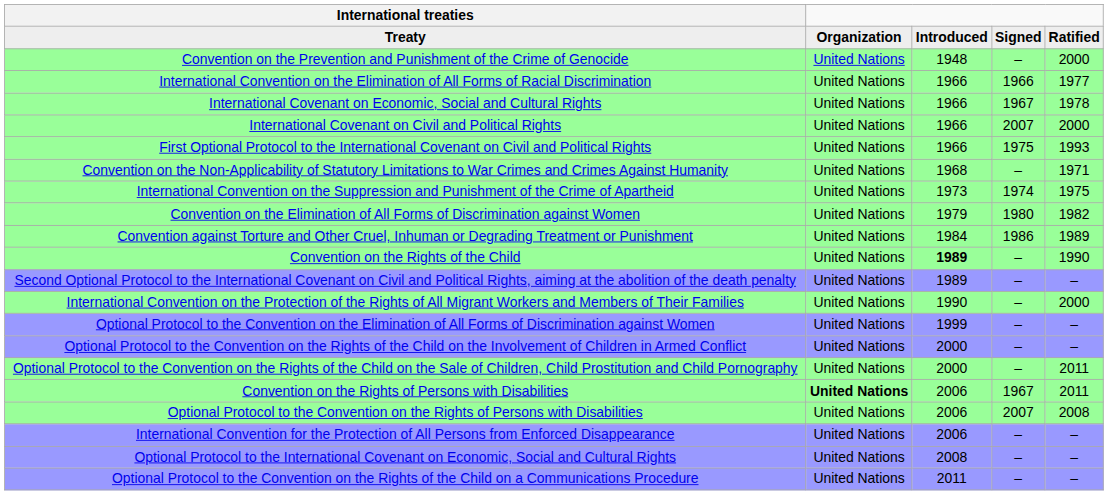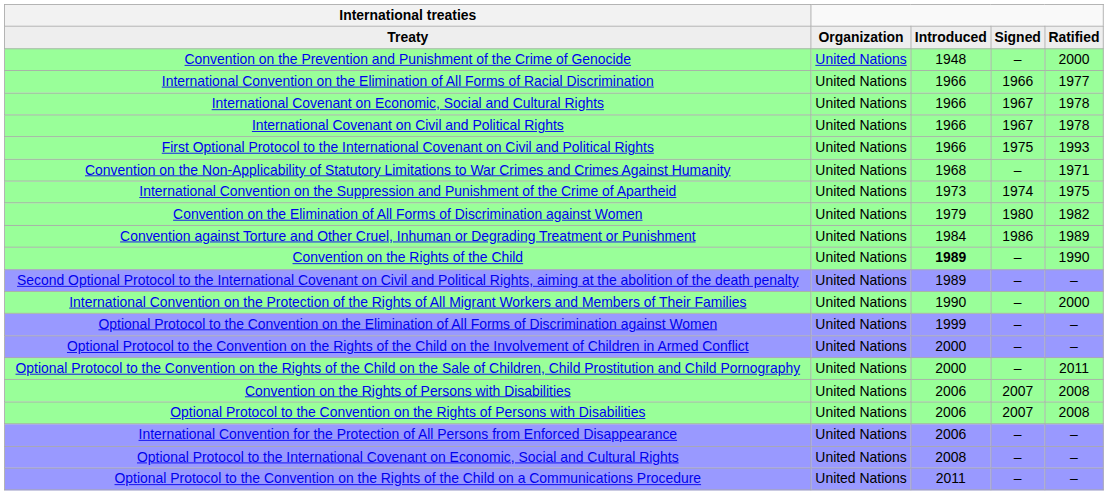International Covenant on Civil and Political Rights | column 4: 2007 -> 1967
International Covenant on Civil and Political Rights | column 5: 2000 -> 1978
Convention on the Rights of Persons with Disabilities | column 2: bold -> normal
Convention on the Rights of Persons with Disabilities | column 4: 1967 -> 2007
Convention on the Rights of Persons with Disabilities | column 5: 2011 -> 2008
